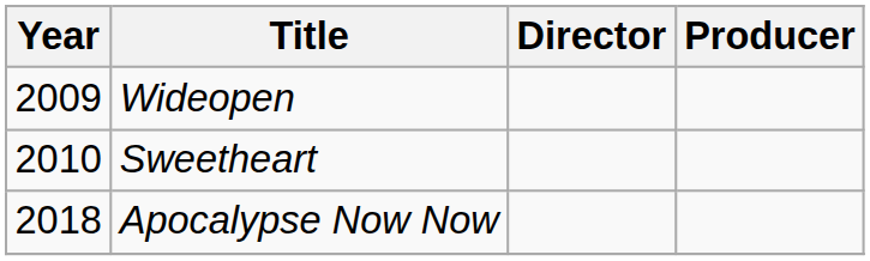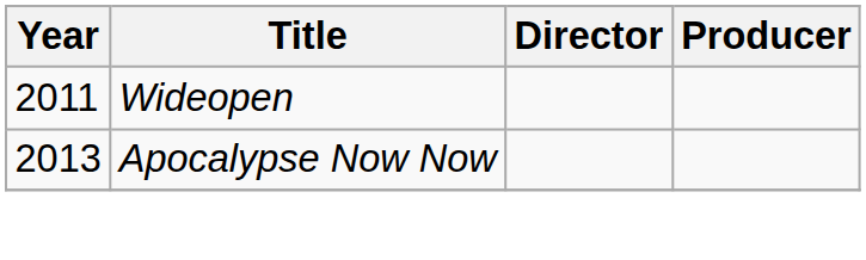Wideopen | Year: 2009 -> 2011
- row: 2010 | Sweetheart
Apocalypse Now Now | Year: 2018 -> 2013
